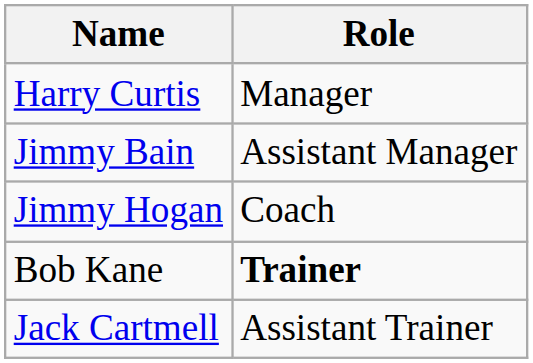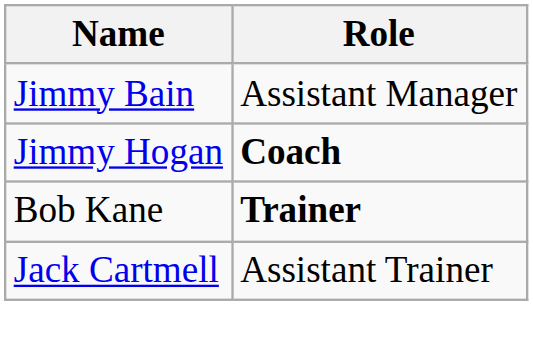- row: Harry Curtis | Manager
Jimmy Hogan | Role: normal -> bold
